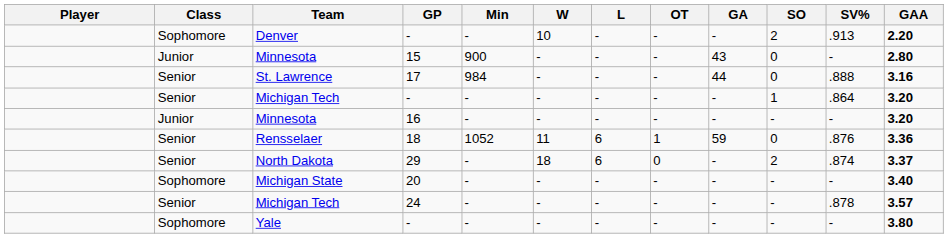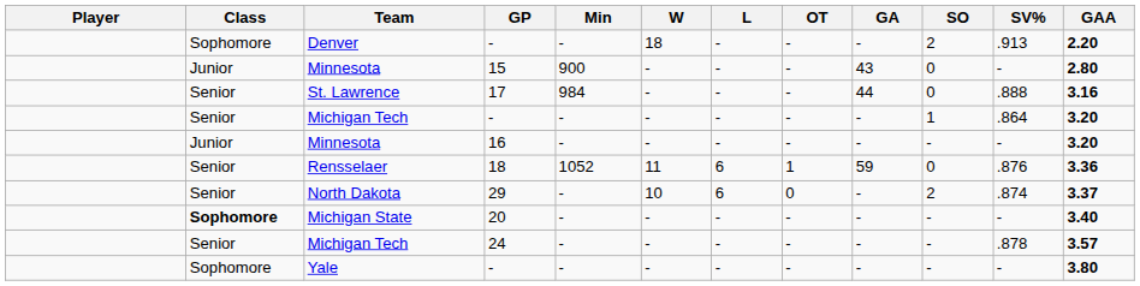Denver | W: 10 -> 18
North Dakota | W: 18 -> 10
Michigan State | Class: normal -> bold
